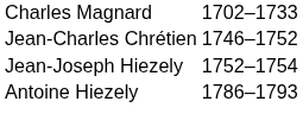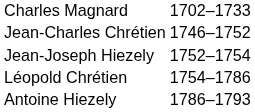+ row: Léopold Chrétien | 1754–1786
